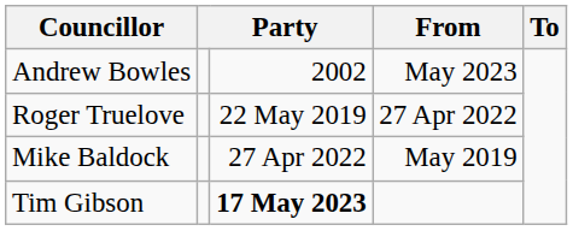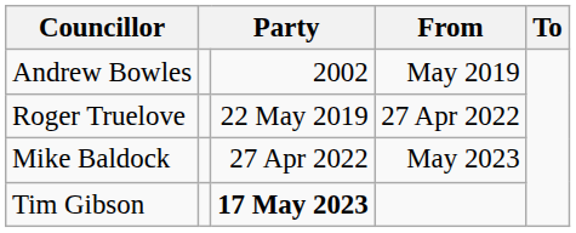Andrew Bowles | From: May 2023 -> May 2019
Mike Baldock | From: May 2019 -> May 2023
